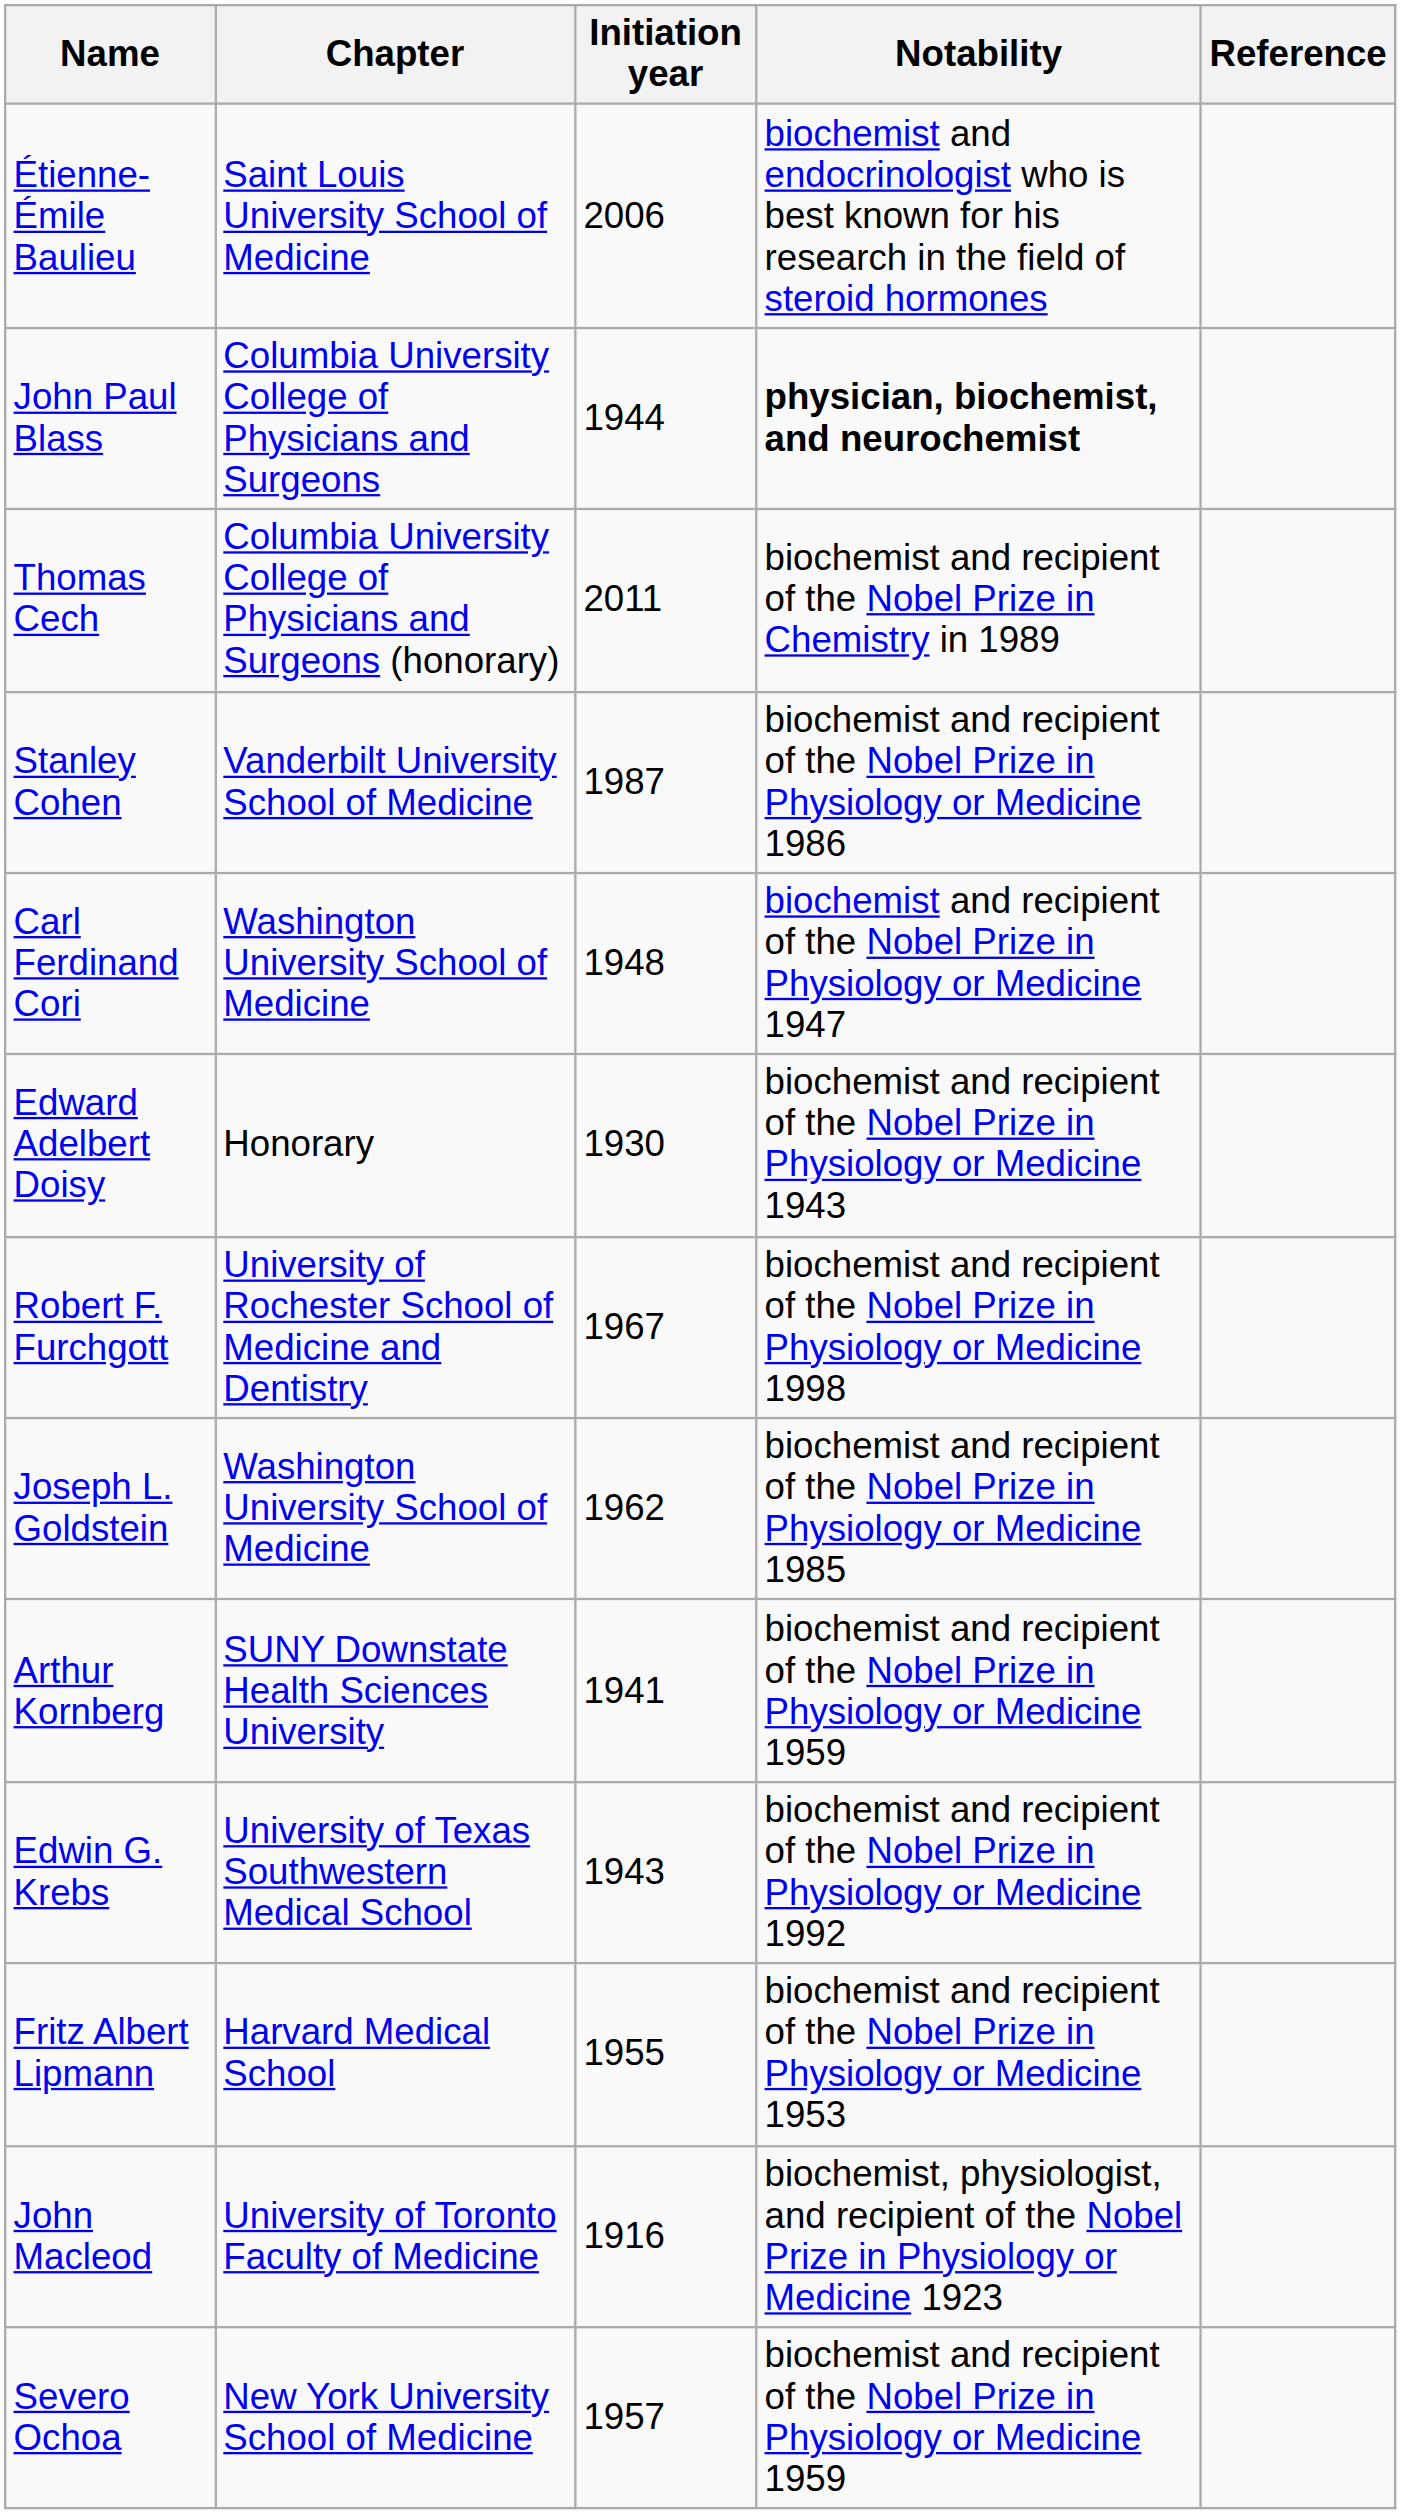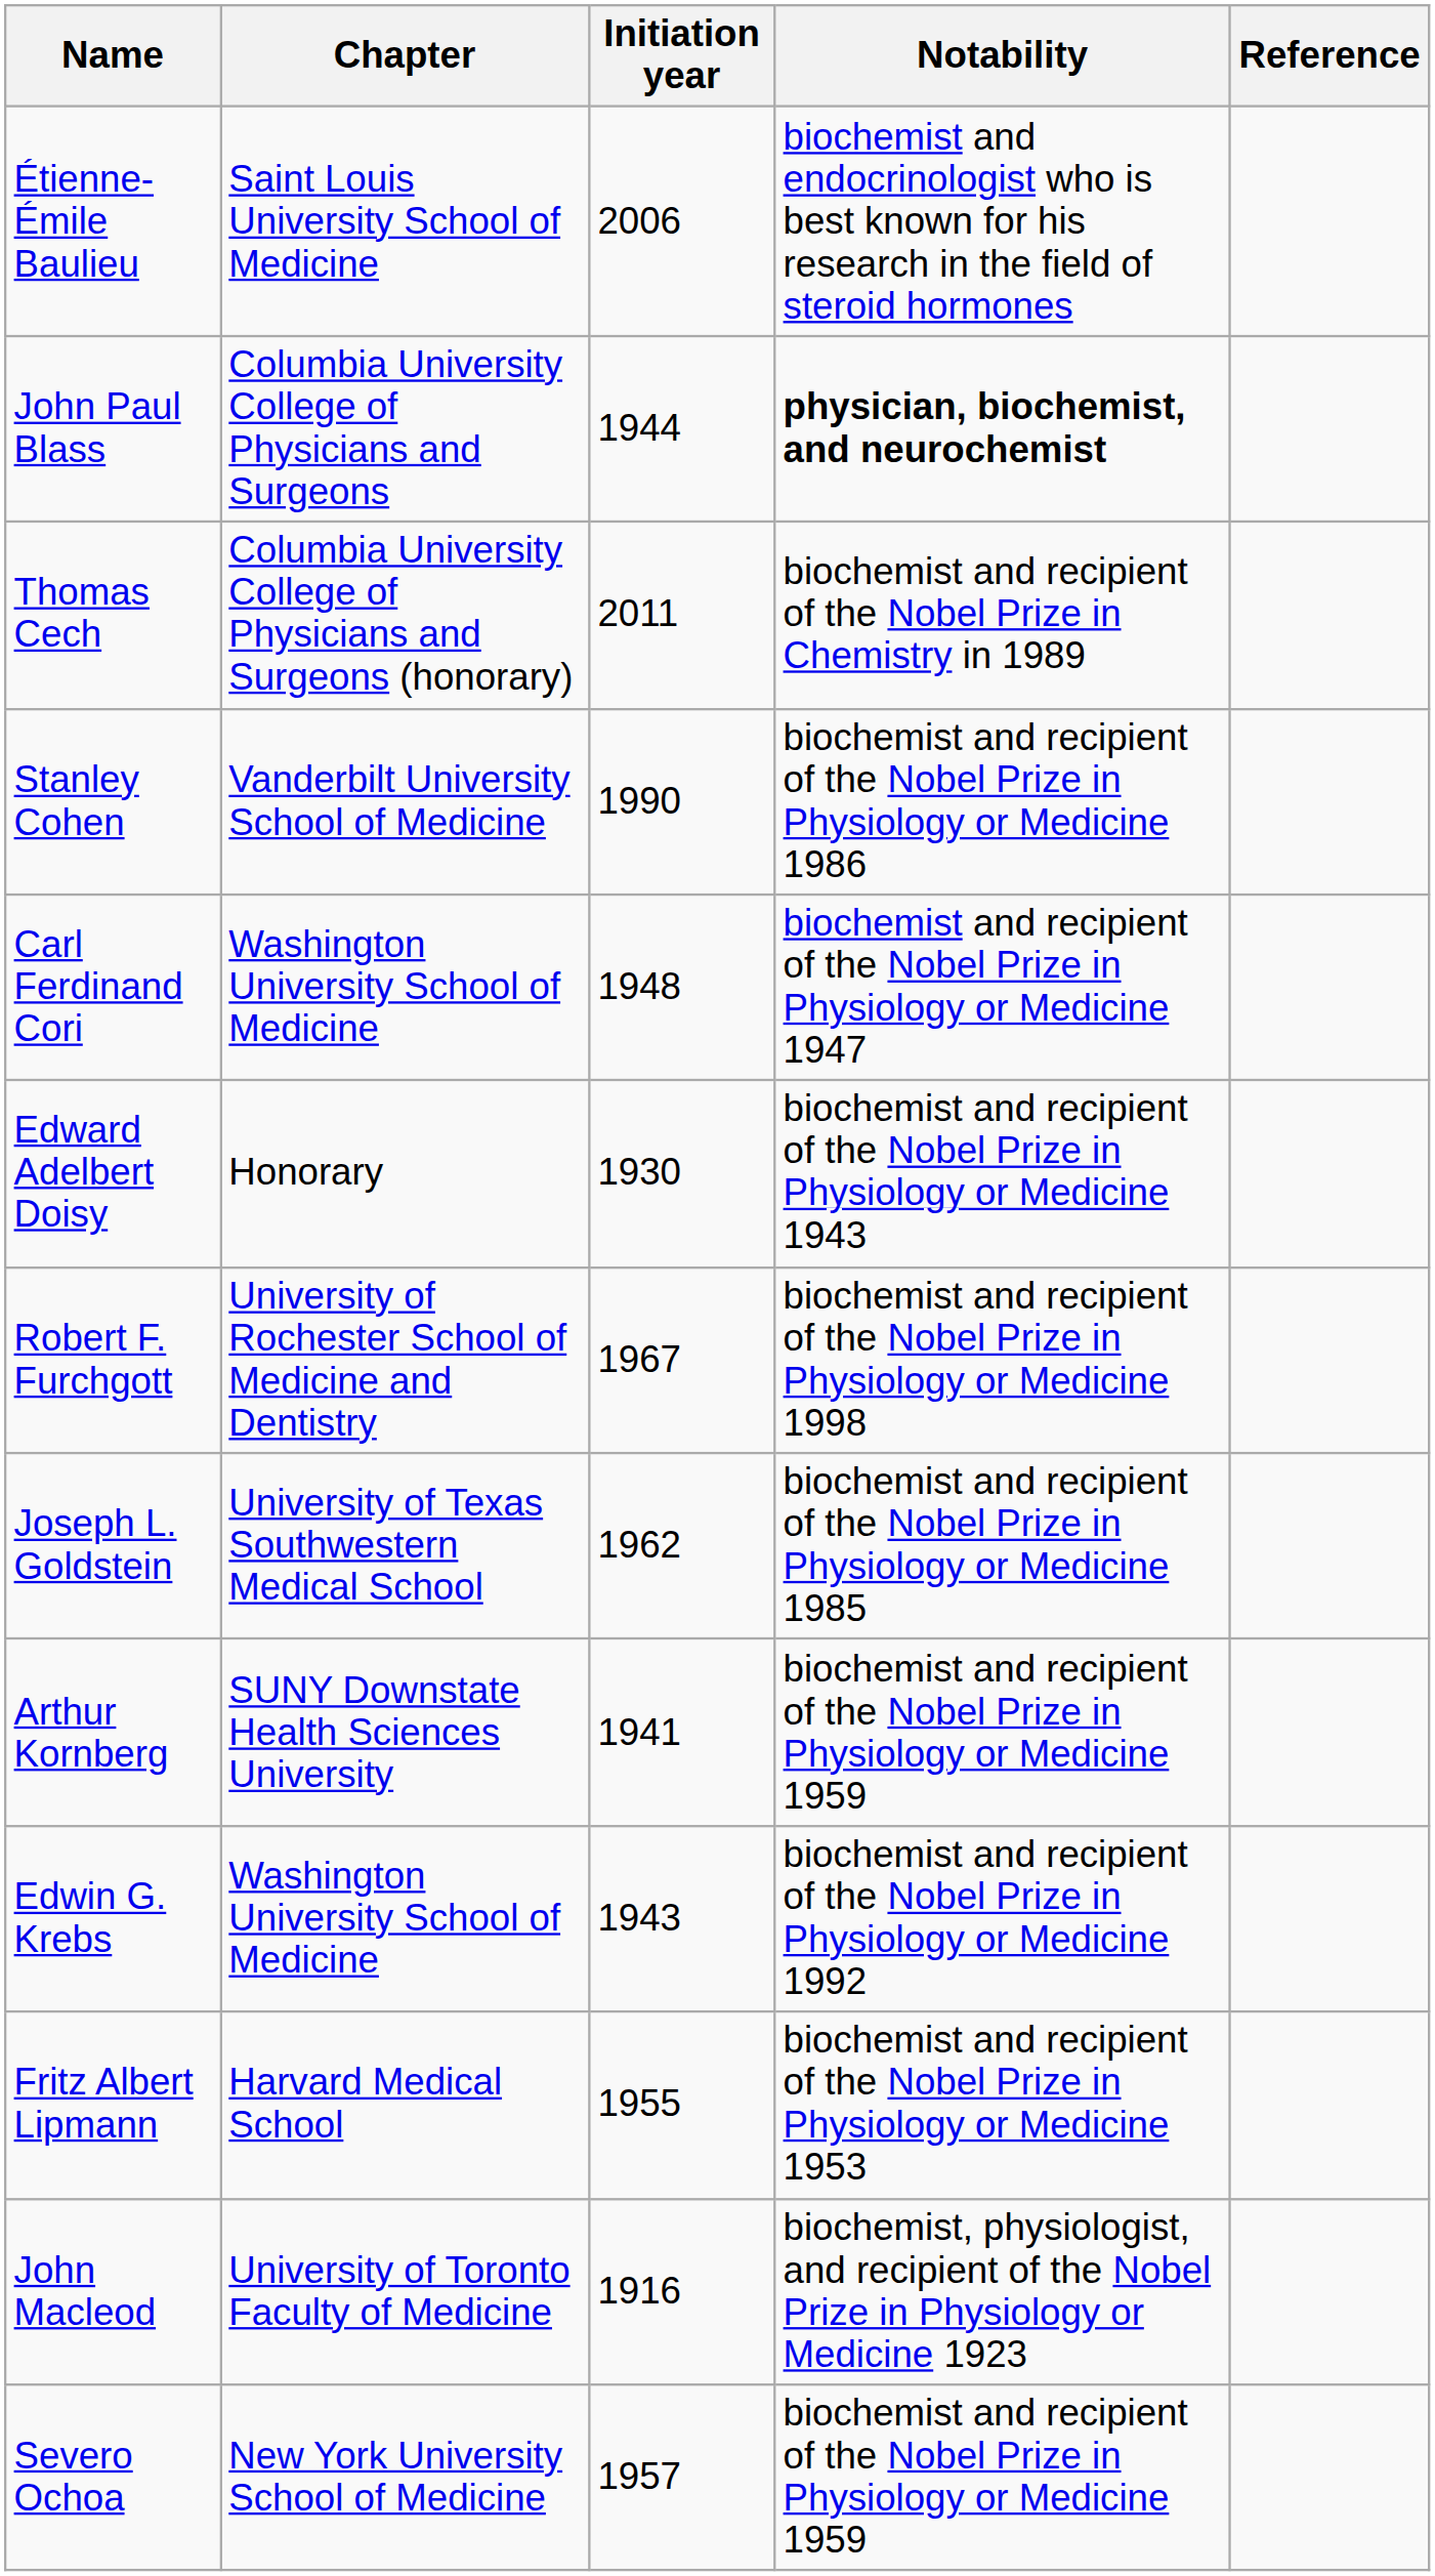Stanley Cohen | Initiation year: 1987 -> 1990
Joseph L. Goldstein | Chapter: Washington University School of Medicine -> University of Texas Southwestern Medical School
Edwin G. Krebs | Chapter: University of Texas Southwestern Medical School -> Washington University School of Medicine
